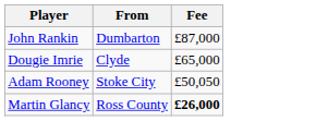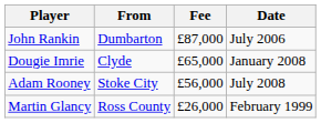+ column: Date | July 2006 | January 2008 | July 2008 | February 1999
Adam Rooney | Fee: £50,050 -> £56,000
Martin Glancy | Fee: bold -> normal
